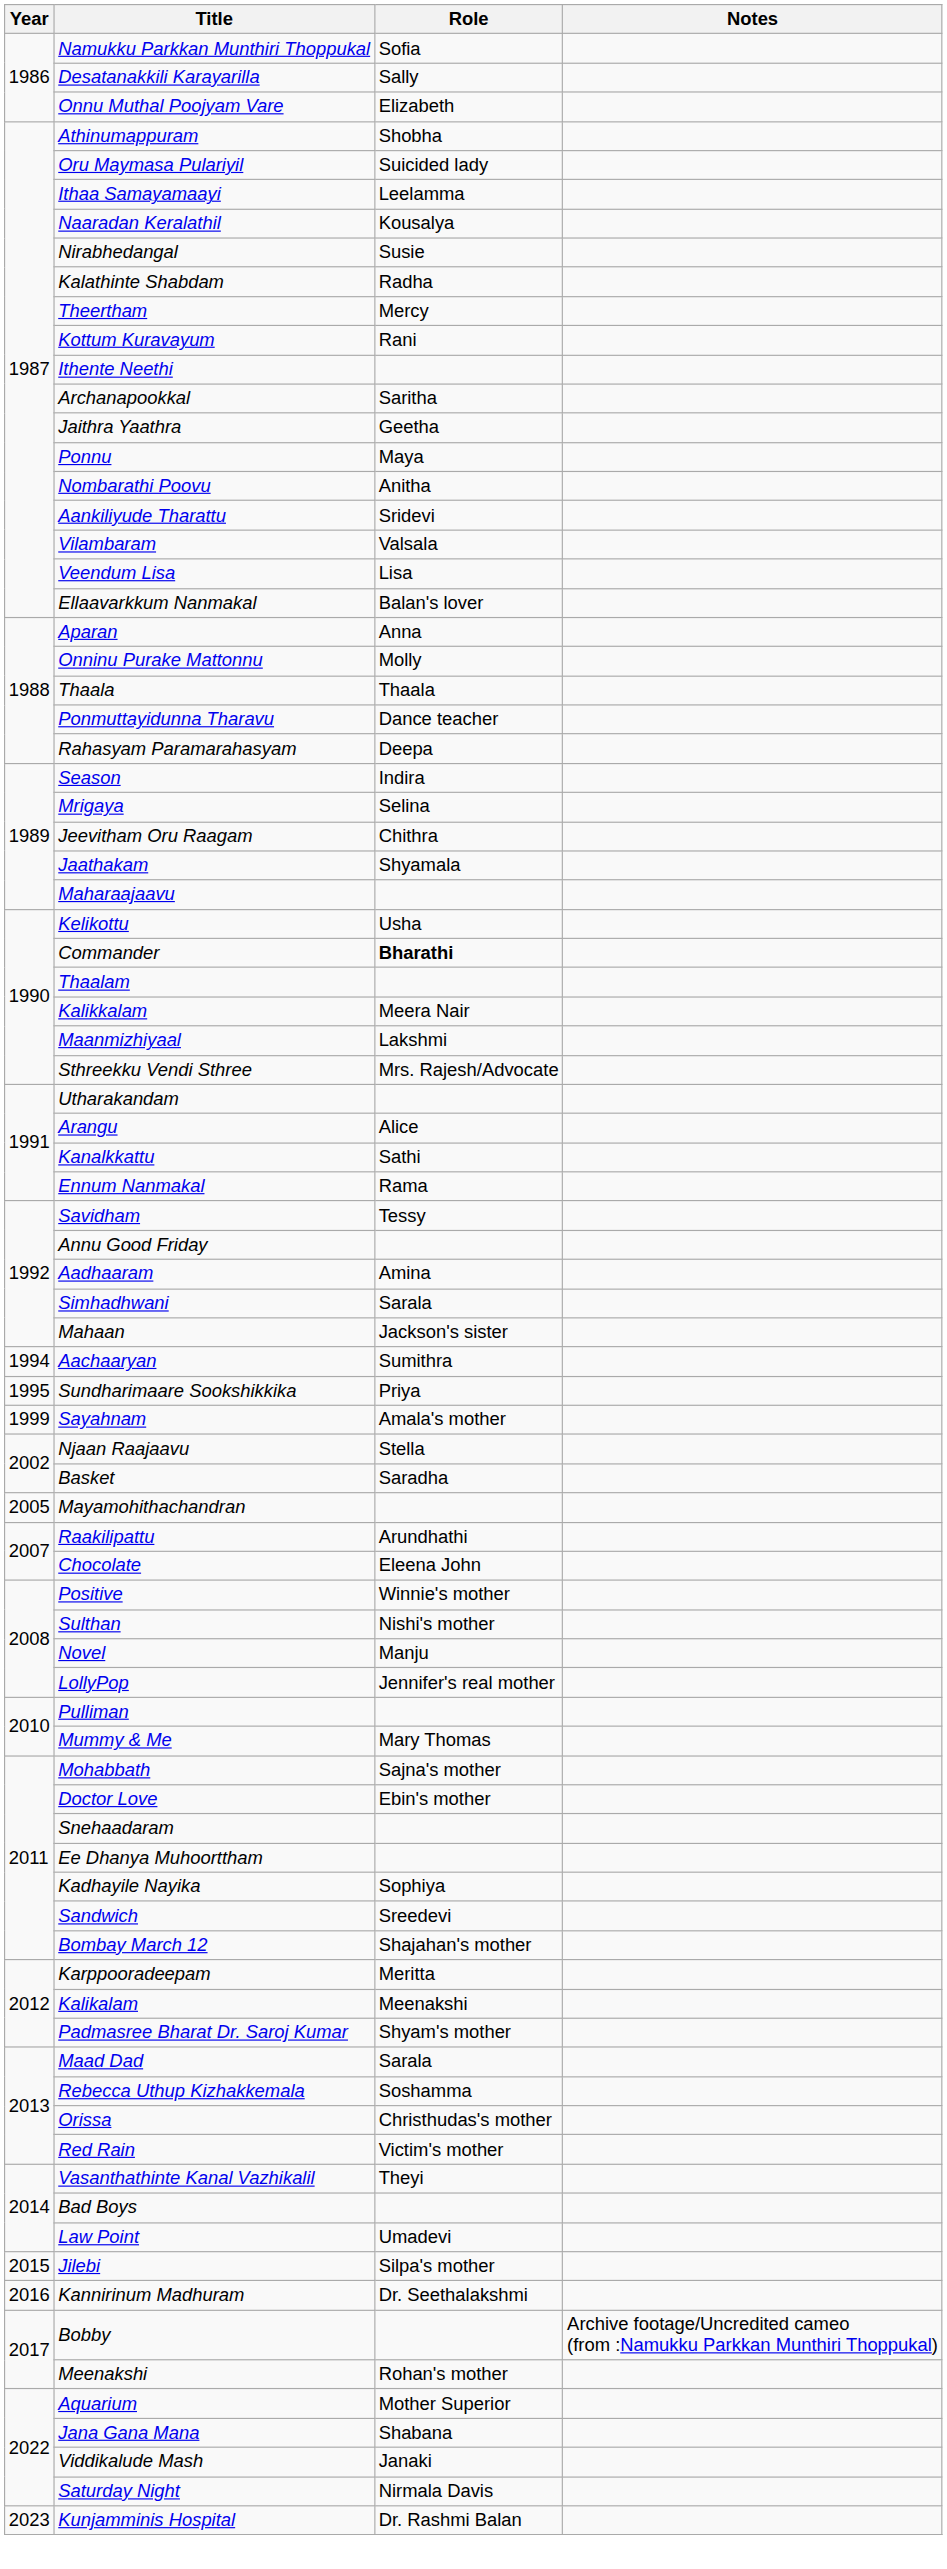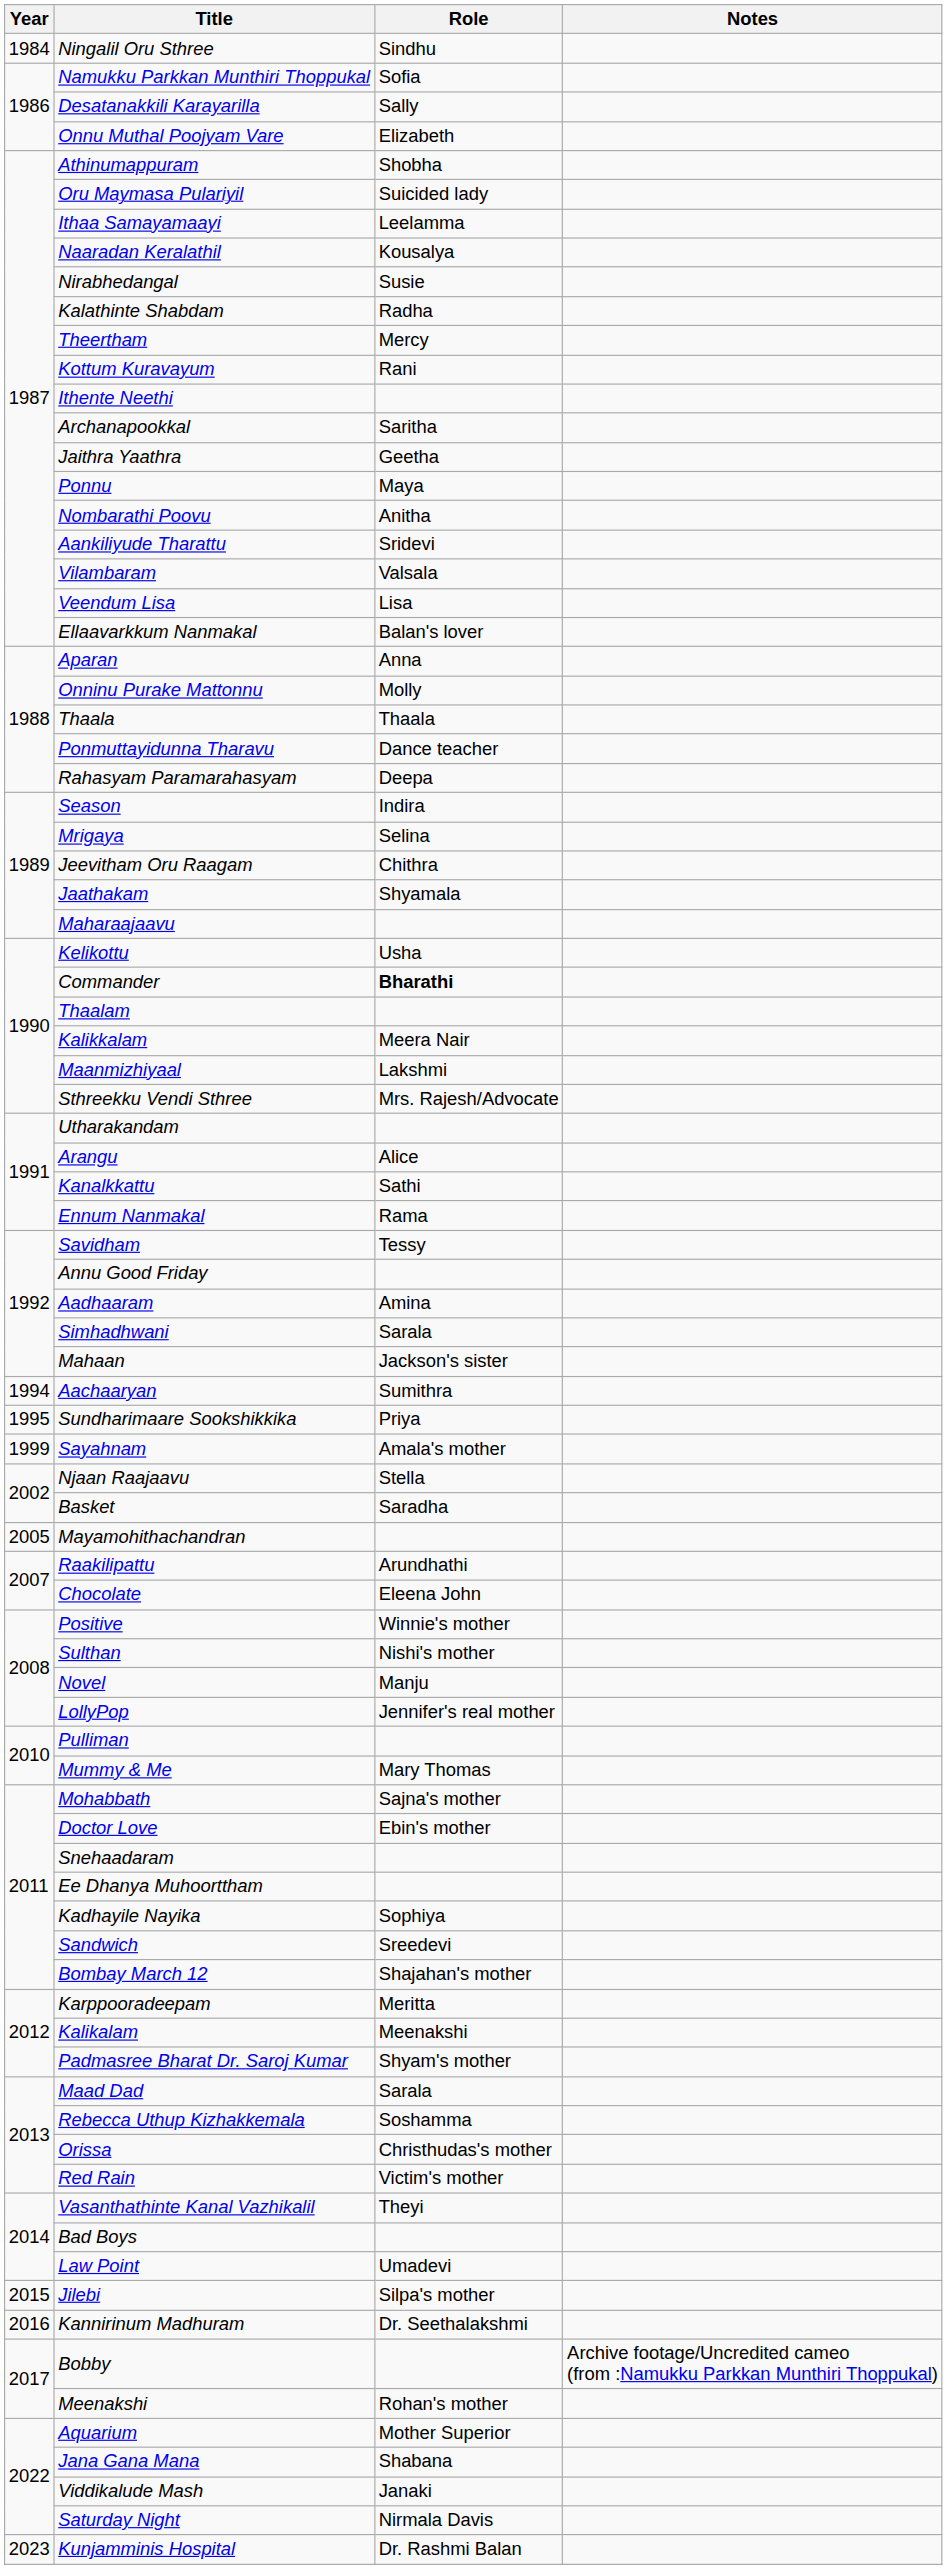+ row: 1984 | Ningalil Oru Sthree | Sindhu
